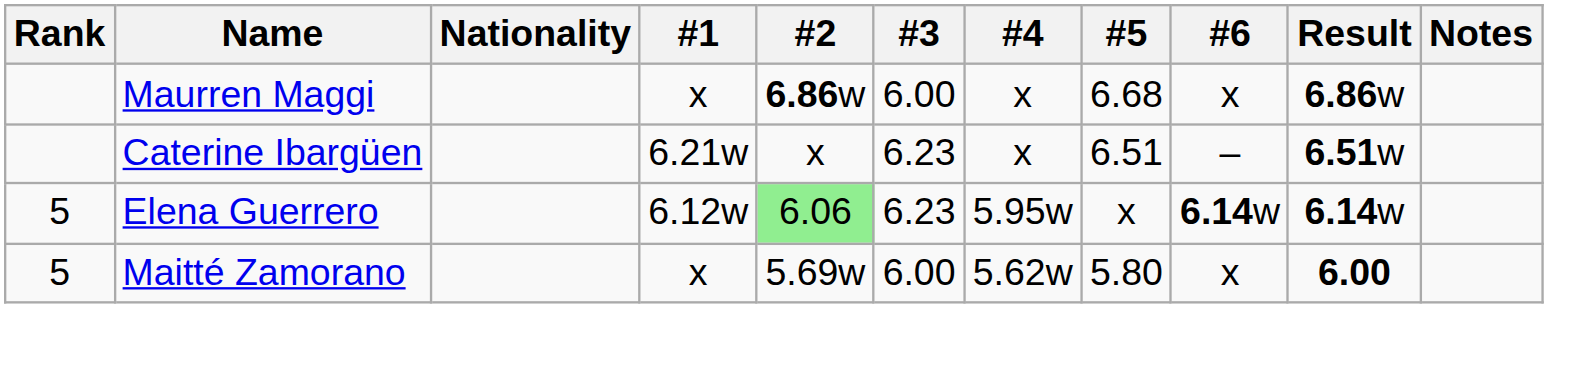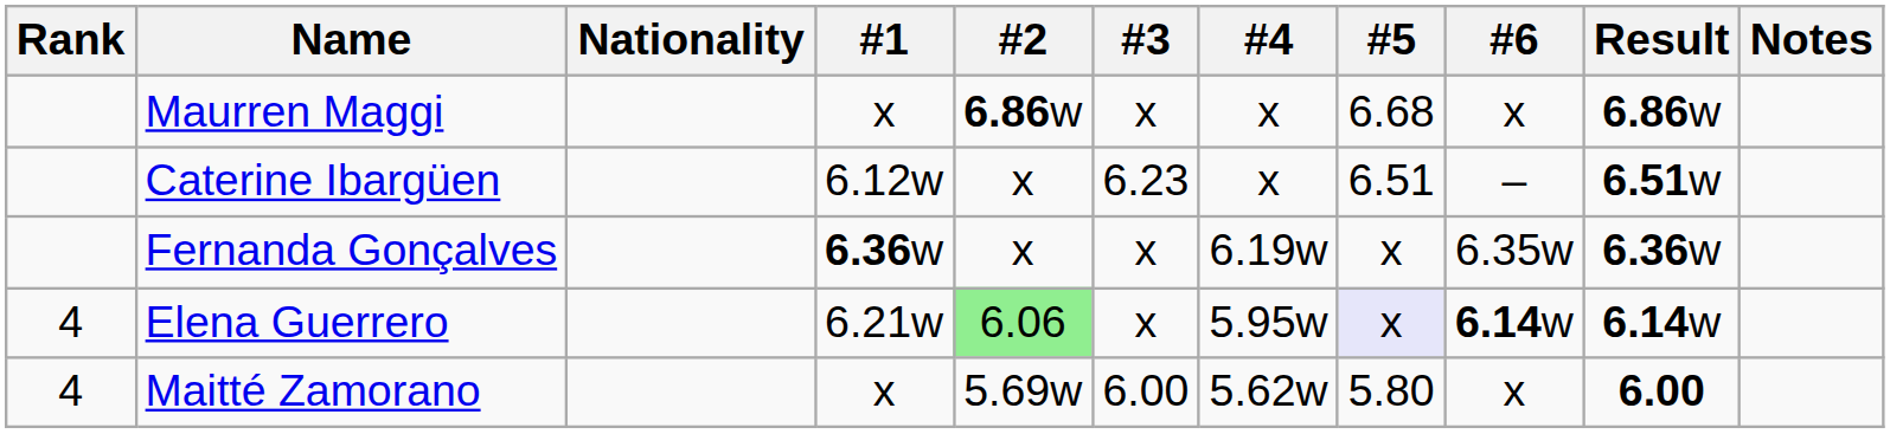Maurren Maggi | #3: 6.00 -> x
Caterine Ibargüen | #1: 6.21w -> 6.12w
+ row: Fernanda Gonçalves | 6.36w | x | x | 6.19w | x | 6.35w | 6.36w
Elena Guerrero | Rank: 5 -> 4
Elena Guerrero | #1: 6.12w -> 6.21w
Elena Guerrero | #3: 6.23 -> x
Elena Guerrero | #5: no background -> lavender background
Maitté Zamorano | Rank: 5 -> 4
